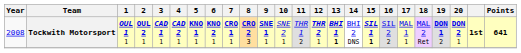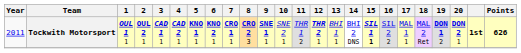Tockwith Motorsport | Year: 2008 -> 2011
Tockwith Motorsport | 13: bold -> normal
Tockwith Motorsport | Points: 641 -> 626
